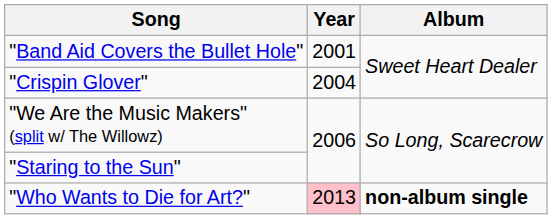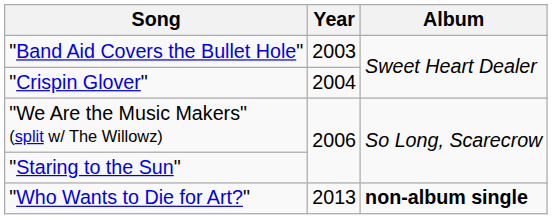"Band Aid Covers the Bullet Hole" | Year: 2001 -> 2003
"Who Wants to Die for Art?" | Year: pink background -> no background
